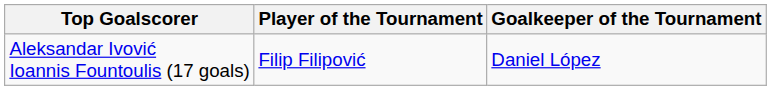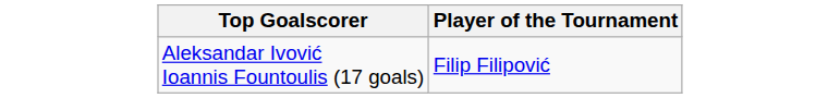- column: Goalkeeper of the Tournament | Daniel López
